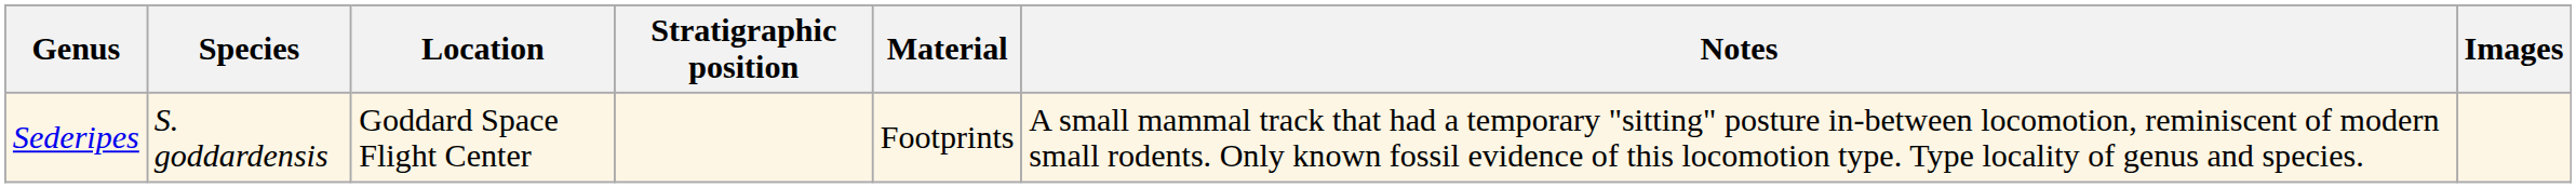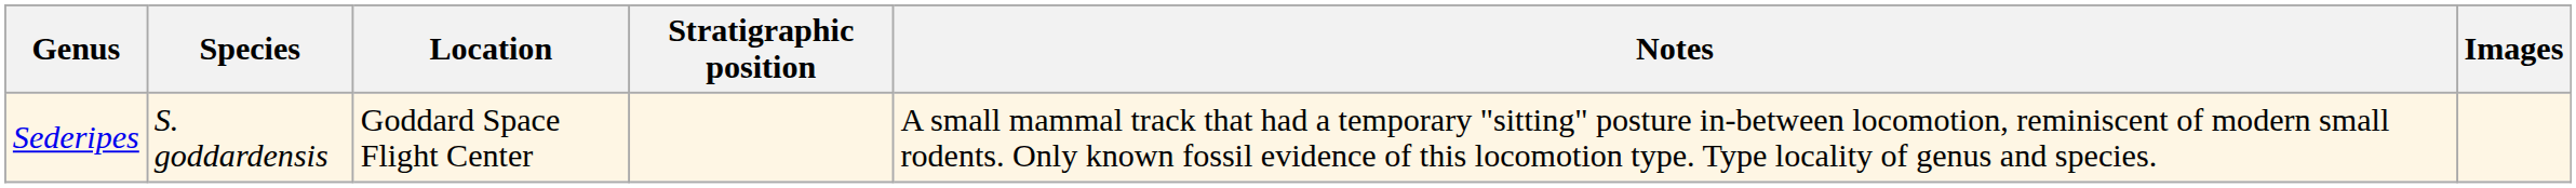- column: Material | Footprints
